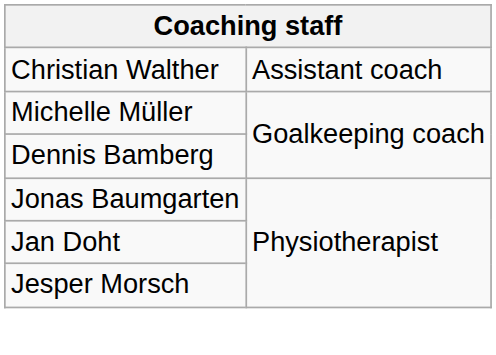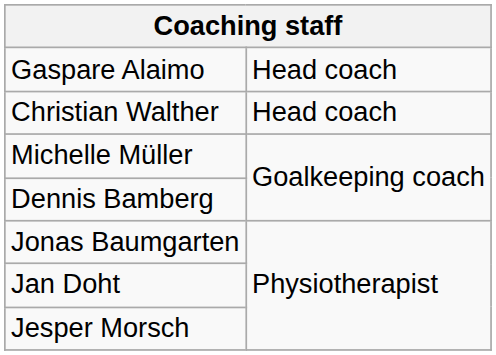+ row: Gaspare Alaimo | Head coach
Christian Walther | column 2: Assistant coach -> Head coach
